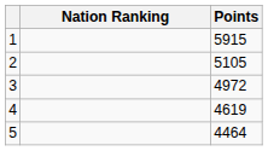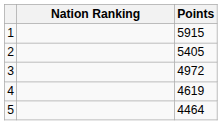2 | Points: 5105 -> 5405
